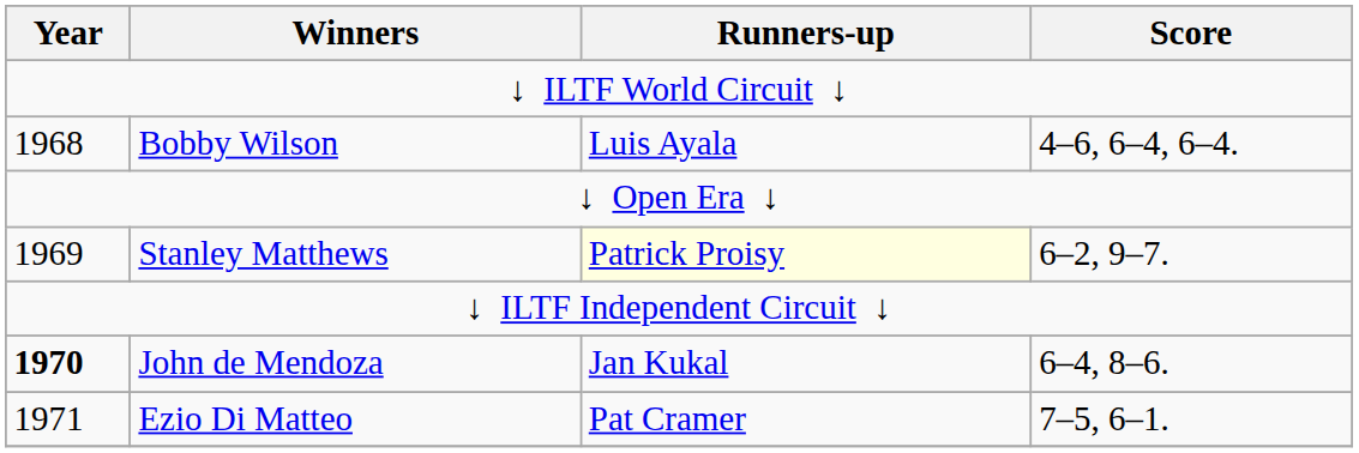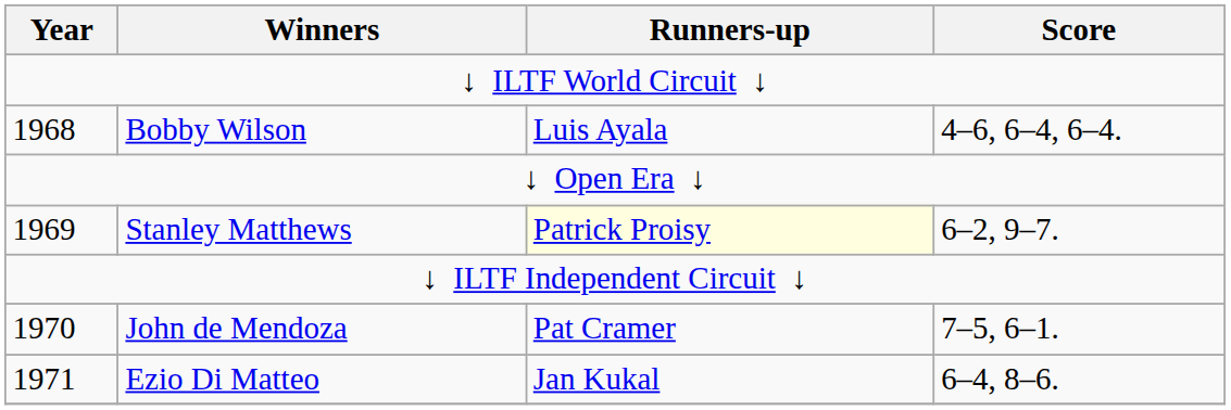John de Mendoza | Year: bold -> normal
John de Mendoza | Runners-up: Jan Kukal -> Pat Cramer
John de Mendoza | Score: 6–4, 8–6. -> 7–5, 6–1.
Ezio Di Matteo | Runners-up: Pat Cramer -> Jan Kukal
Ezio Di Matteo | Score: 7–5, 6–1. -> 6–4, 8–6.
